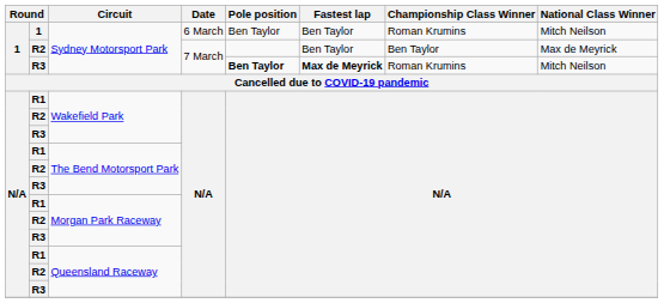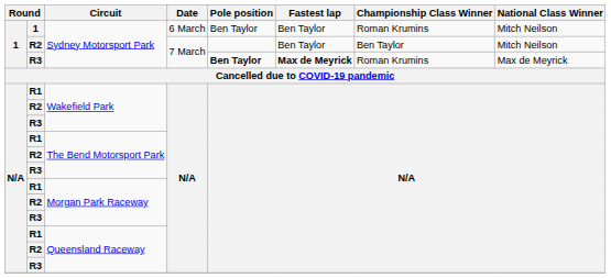R2 / Sydney Motorsport Park | National Class Winner: Max de Meyrick -> Mitch Neilson
R3 / Sydney Motorsport Park | National Class Winner: Mitch Neilson -> Max de Meyrick
